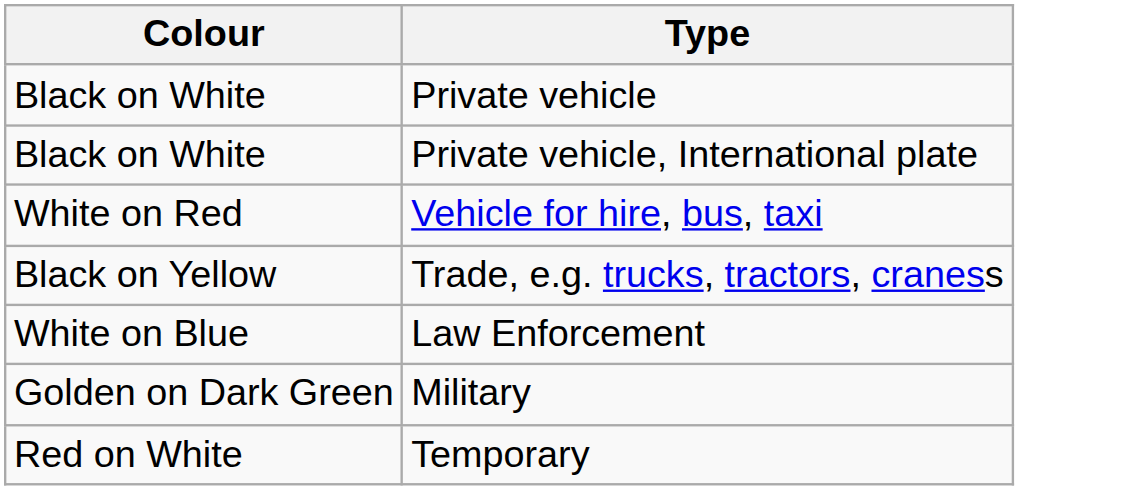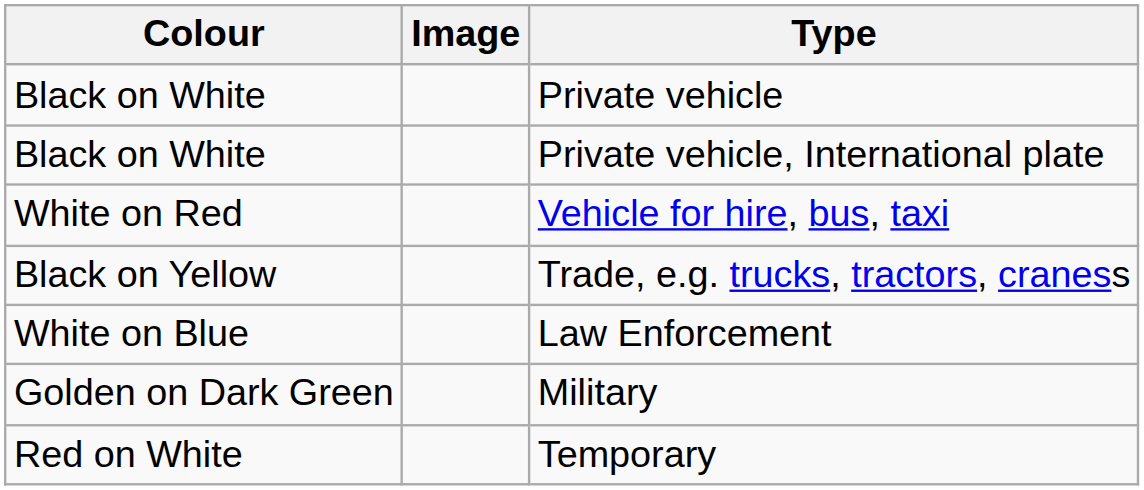+ column: Image
